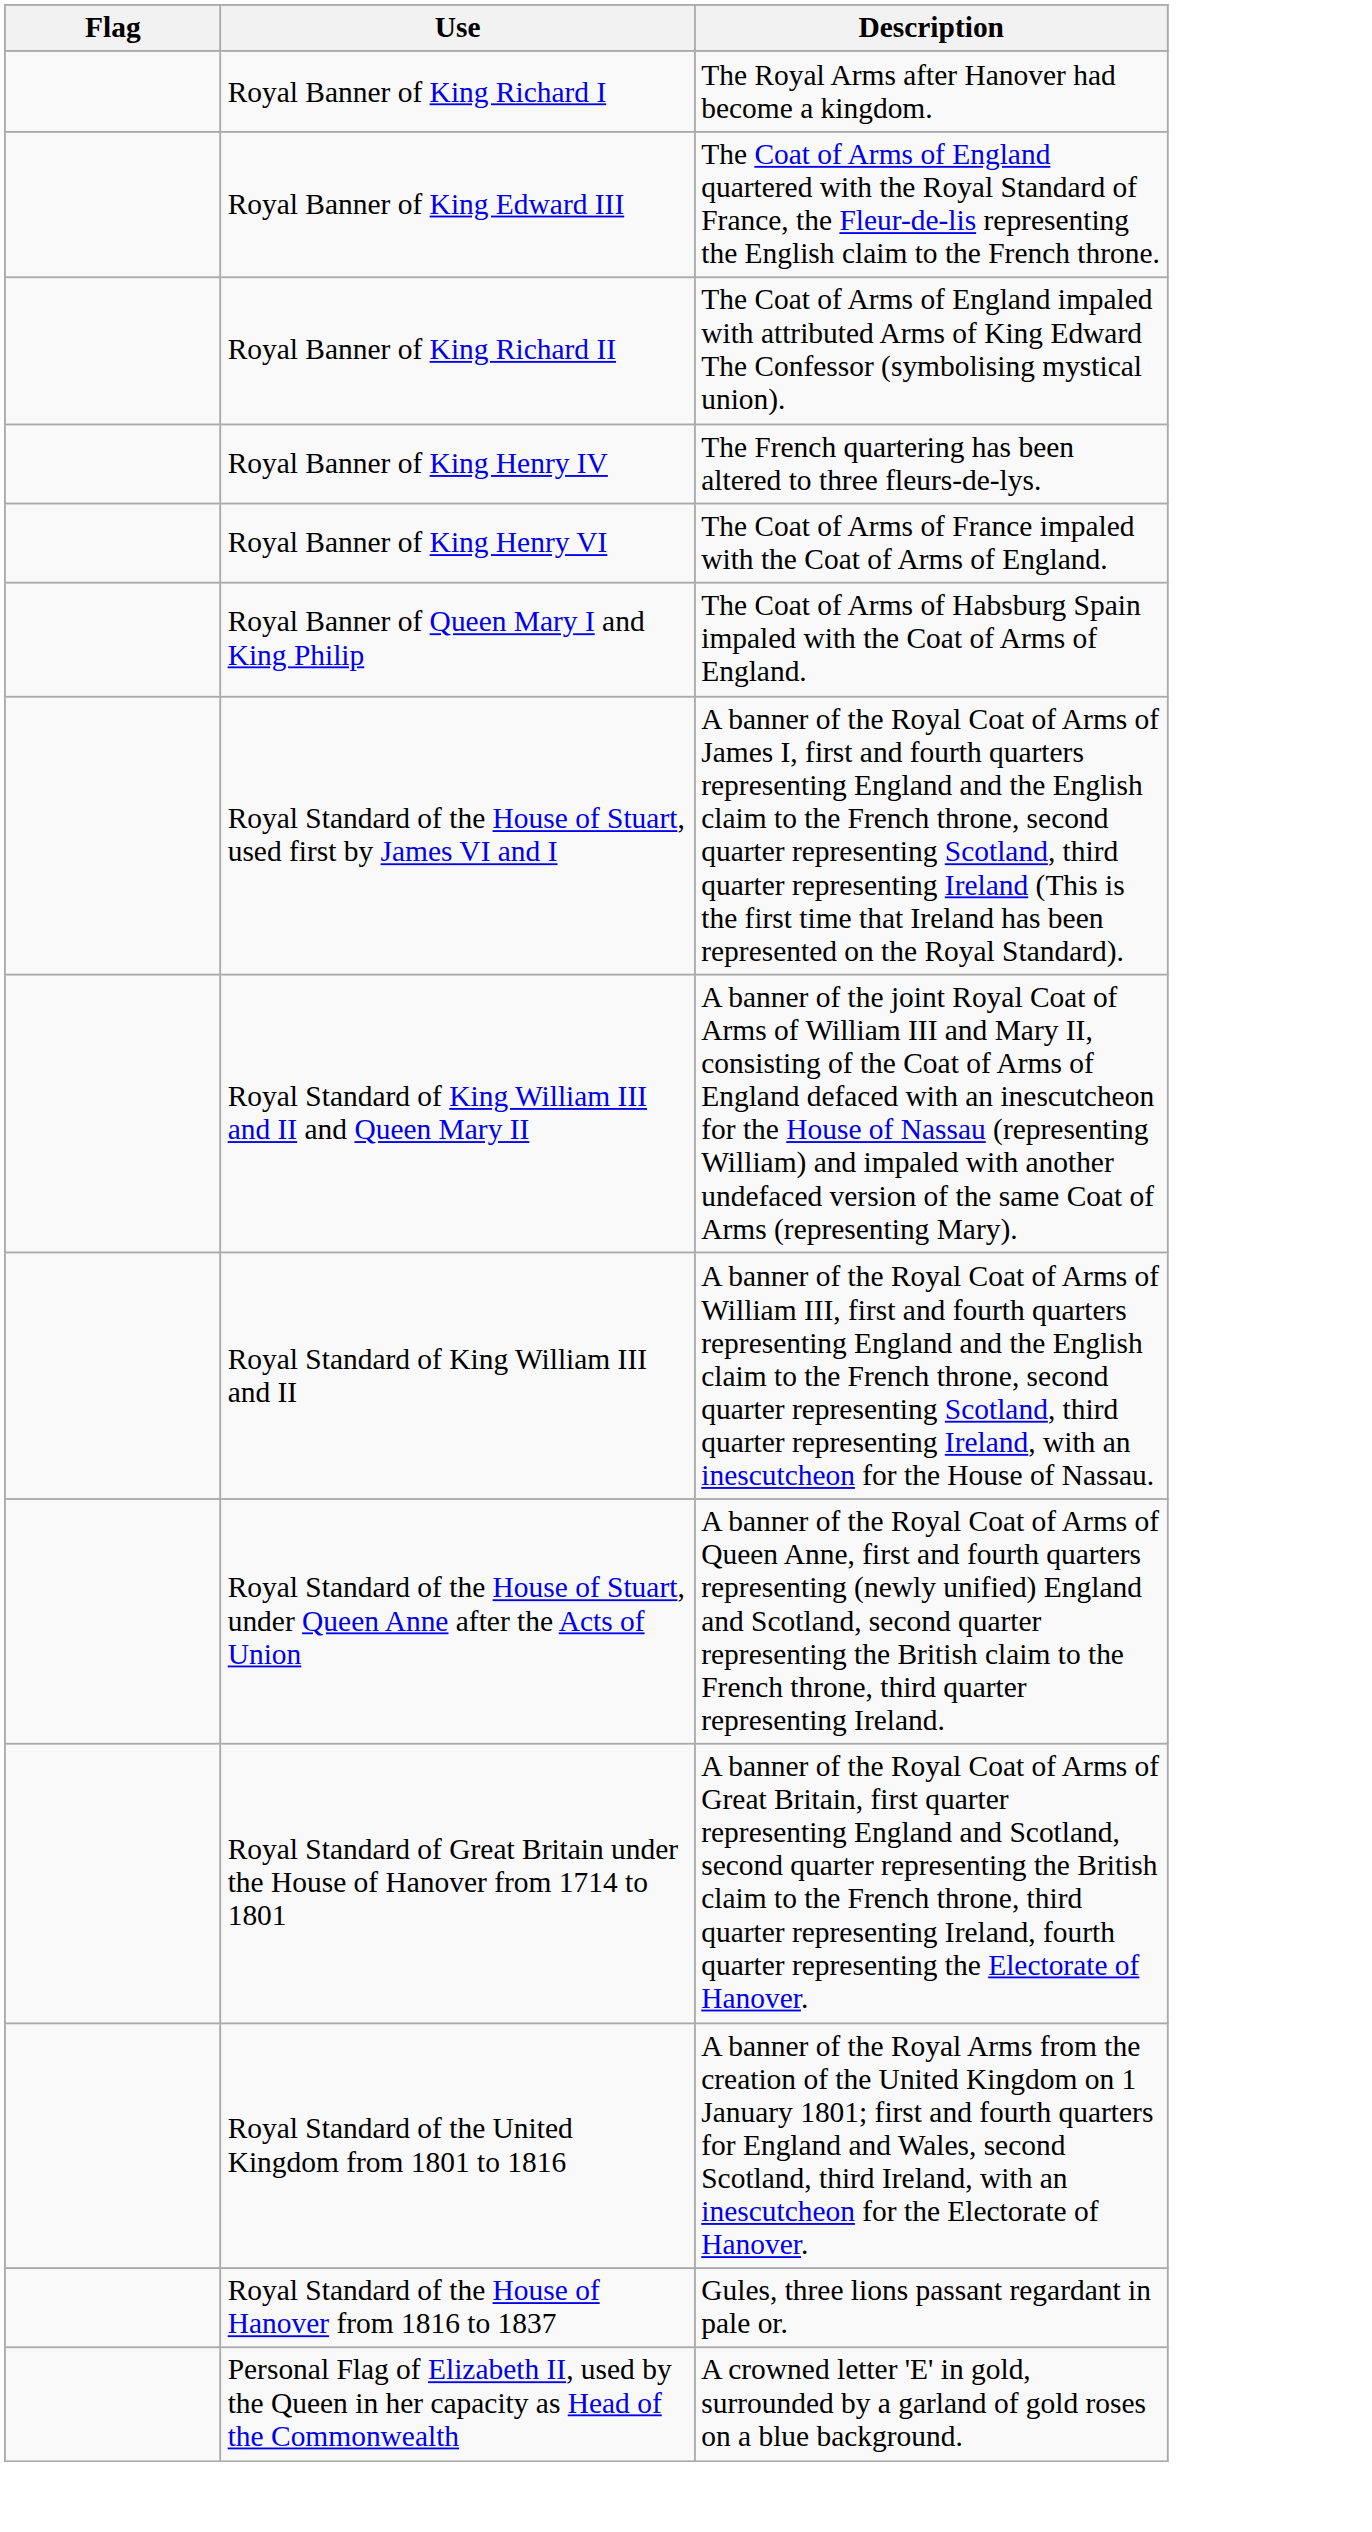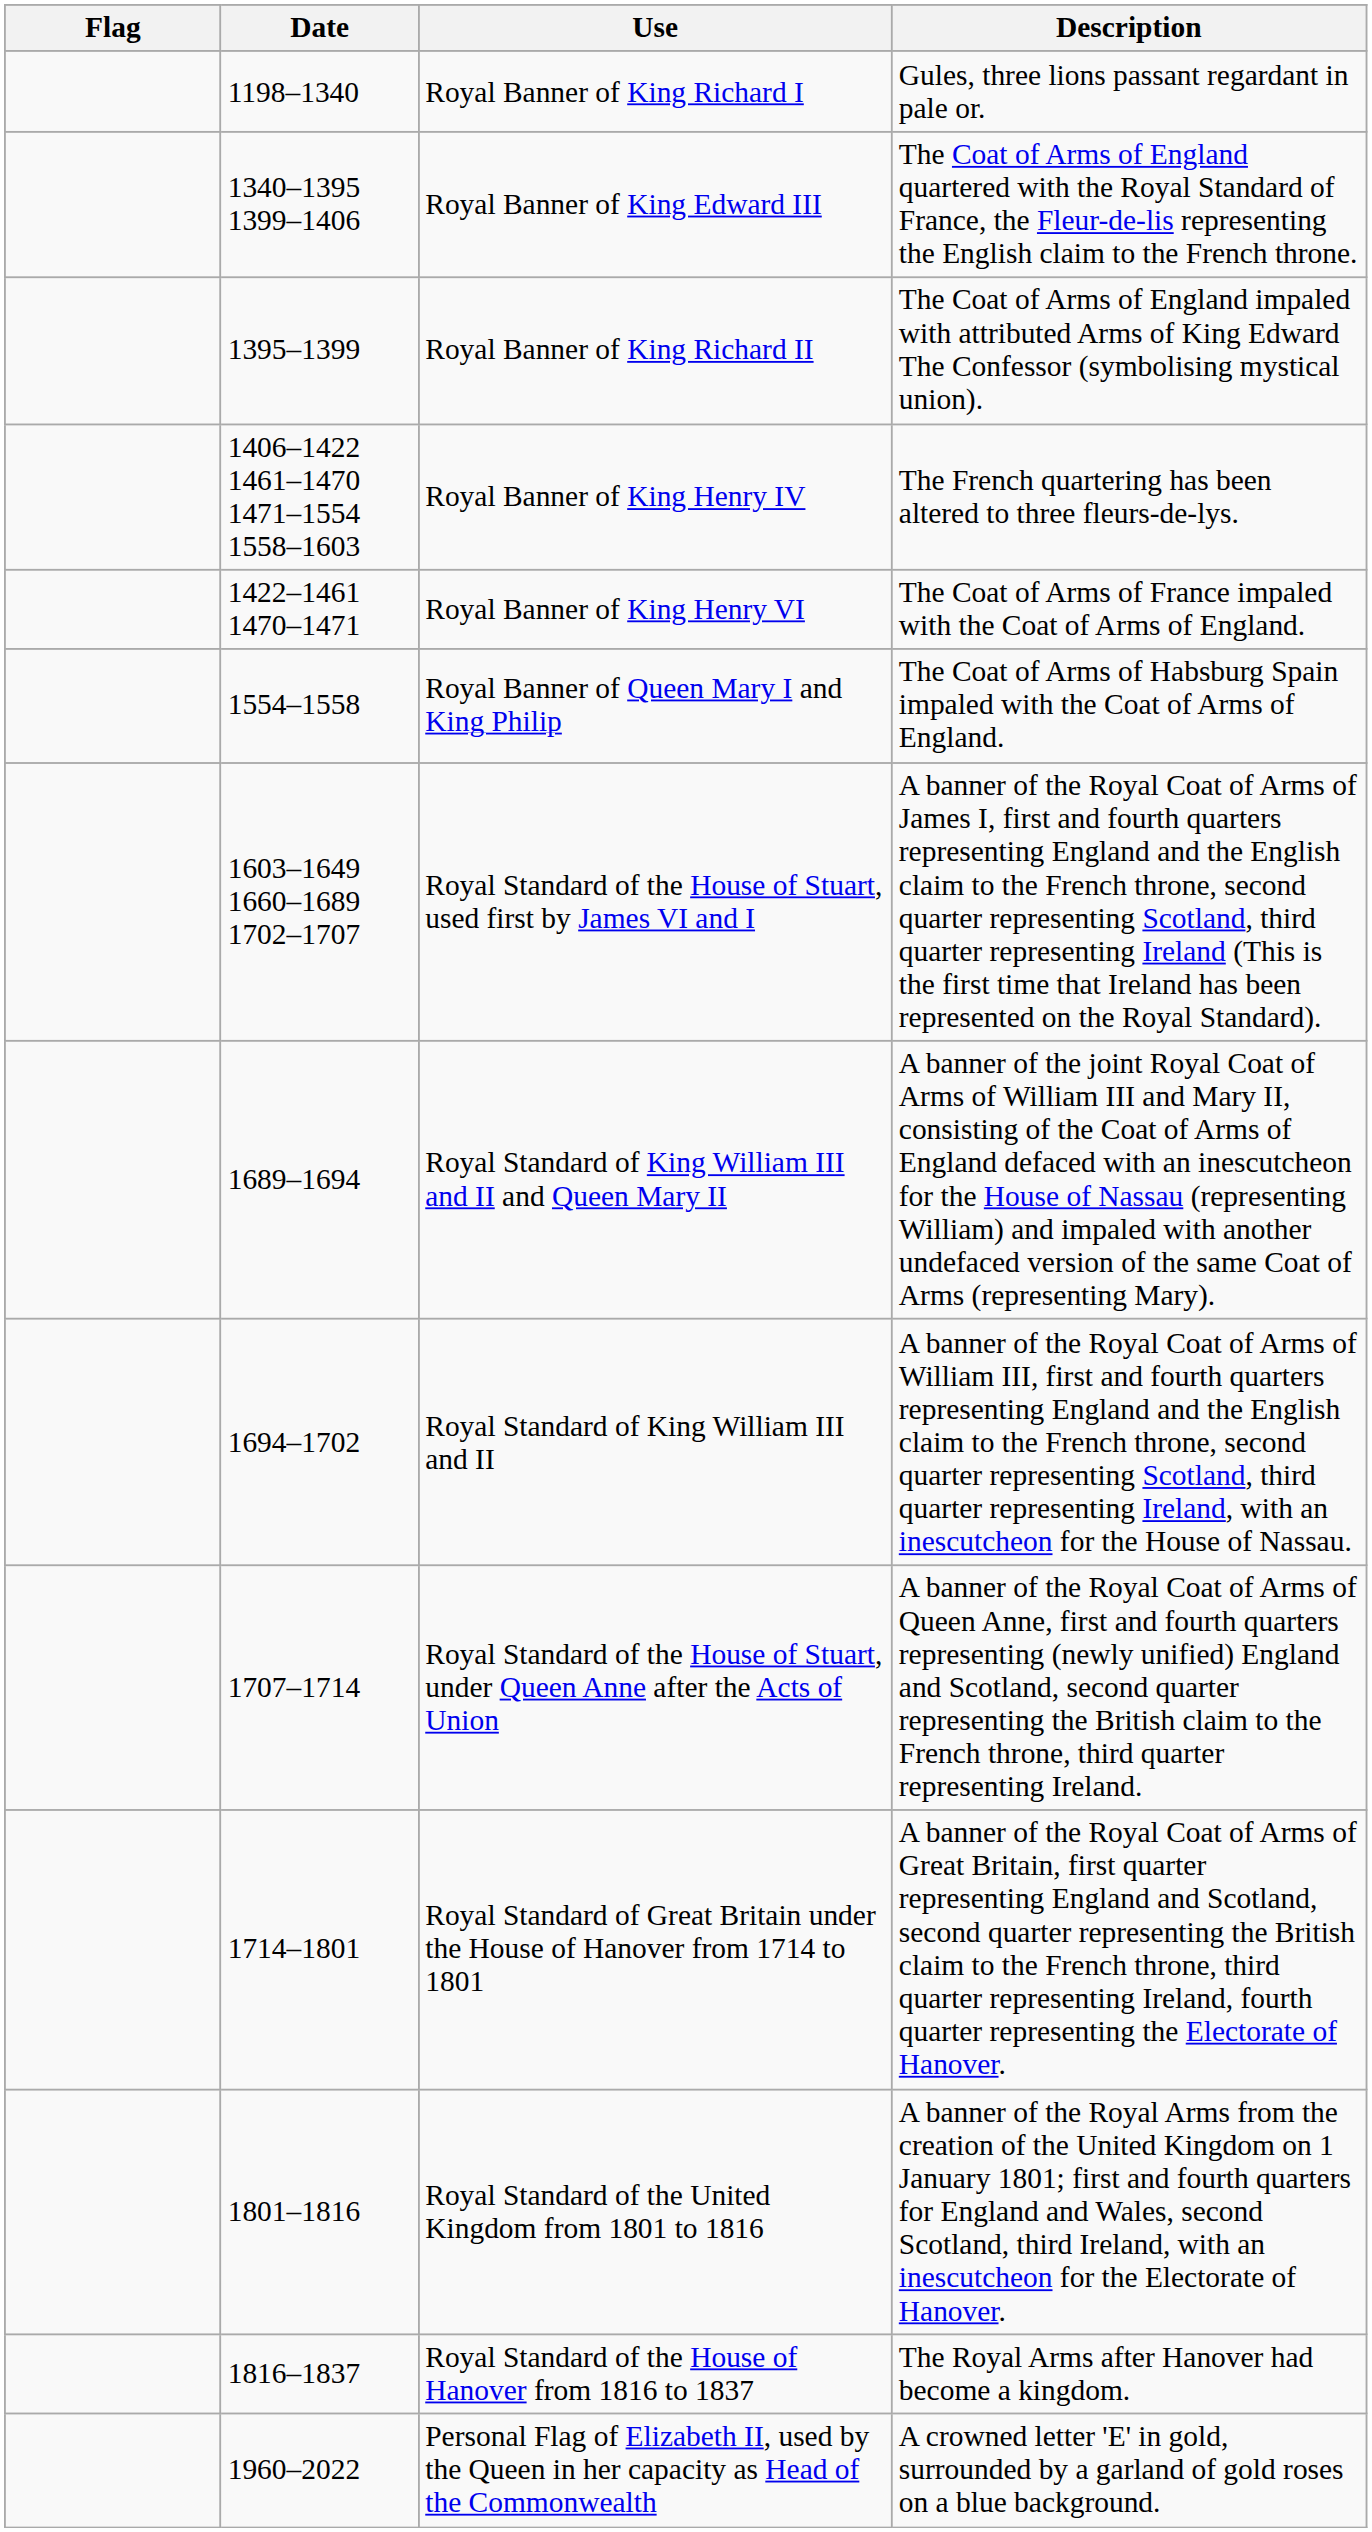+ column: Date | 1198–1340 | 1340–1395 1399–1406 | 1395–1399 | 1406–1422 1461–1470 1471–1554 1558–1603 | 1422–1461 1470–1471 | 1554–1558 | 1603–1649 1660–1689 1702–1707 | 1689–1694 | 1694–1702 | 1707–1714 | 1714–1801 | 1801–1816 | 1816–1837 | 1960–2022
Royal Banner of King Richard I | Description: The Royal Arms after Hanover had become a kingdom. -> Gules, three lions passant regardant in pale or.
Royal Standard of the House of Hanover from 1816 to 1837 | Description: Gules, three lions passant regardant in pale or. -> The Royal Arms after Hanover had become a kingdom.
